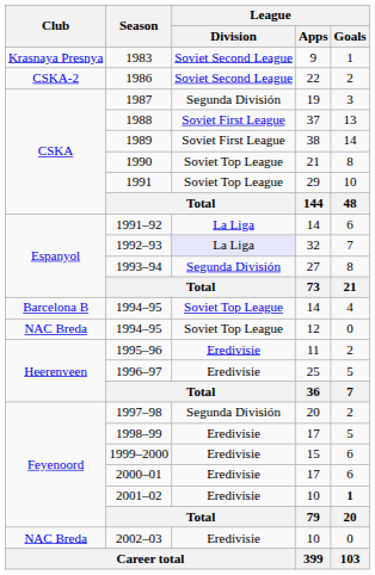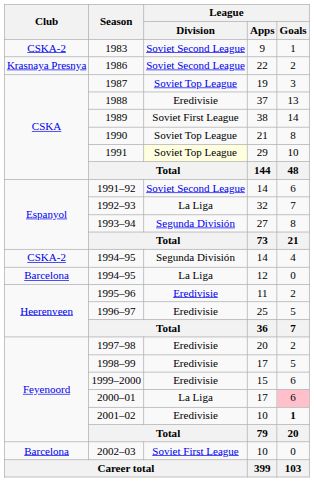1983 | Club: Krasnaya Presnya -> CSKA-2
1986 | Club: CSKA-2 -> Krasnaya Presnya
1987 | League / Division: Segunda División -> Soviet Top League
1988 | League / Division: Soviet First League -> Eredivisie
1991 | League / Division: no background -> lightyellow background
1991–92 | League / Division: La Liga -> Soviet Second League
1992–93 | League / Division: lavender background -> no background
1994–95 / 14 | Club: Barcelona B -> CSKA-2
1994–95 / 14 | League / Division: Soviet Top League -> Segunda División
1994–95 / 12 | Club: NAC Breda -> Barcelona
1994–95 / 12 | League / Division: Soviet Top League -> La Liga
1997–98 | League / Division: Segunda División -> Eredivisie
2000–01 | League / Division: Eredivisie -> La Liga
2000–01 | League / Goals: no background -> pink background
2002–03 | Club: NAC Breda -> Barcelona
2002–03 | League / Division: Eredivisie -> Soviet First League
